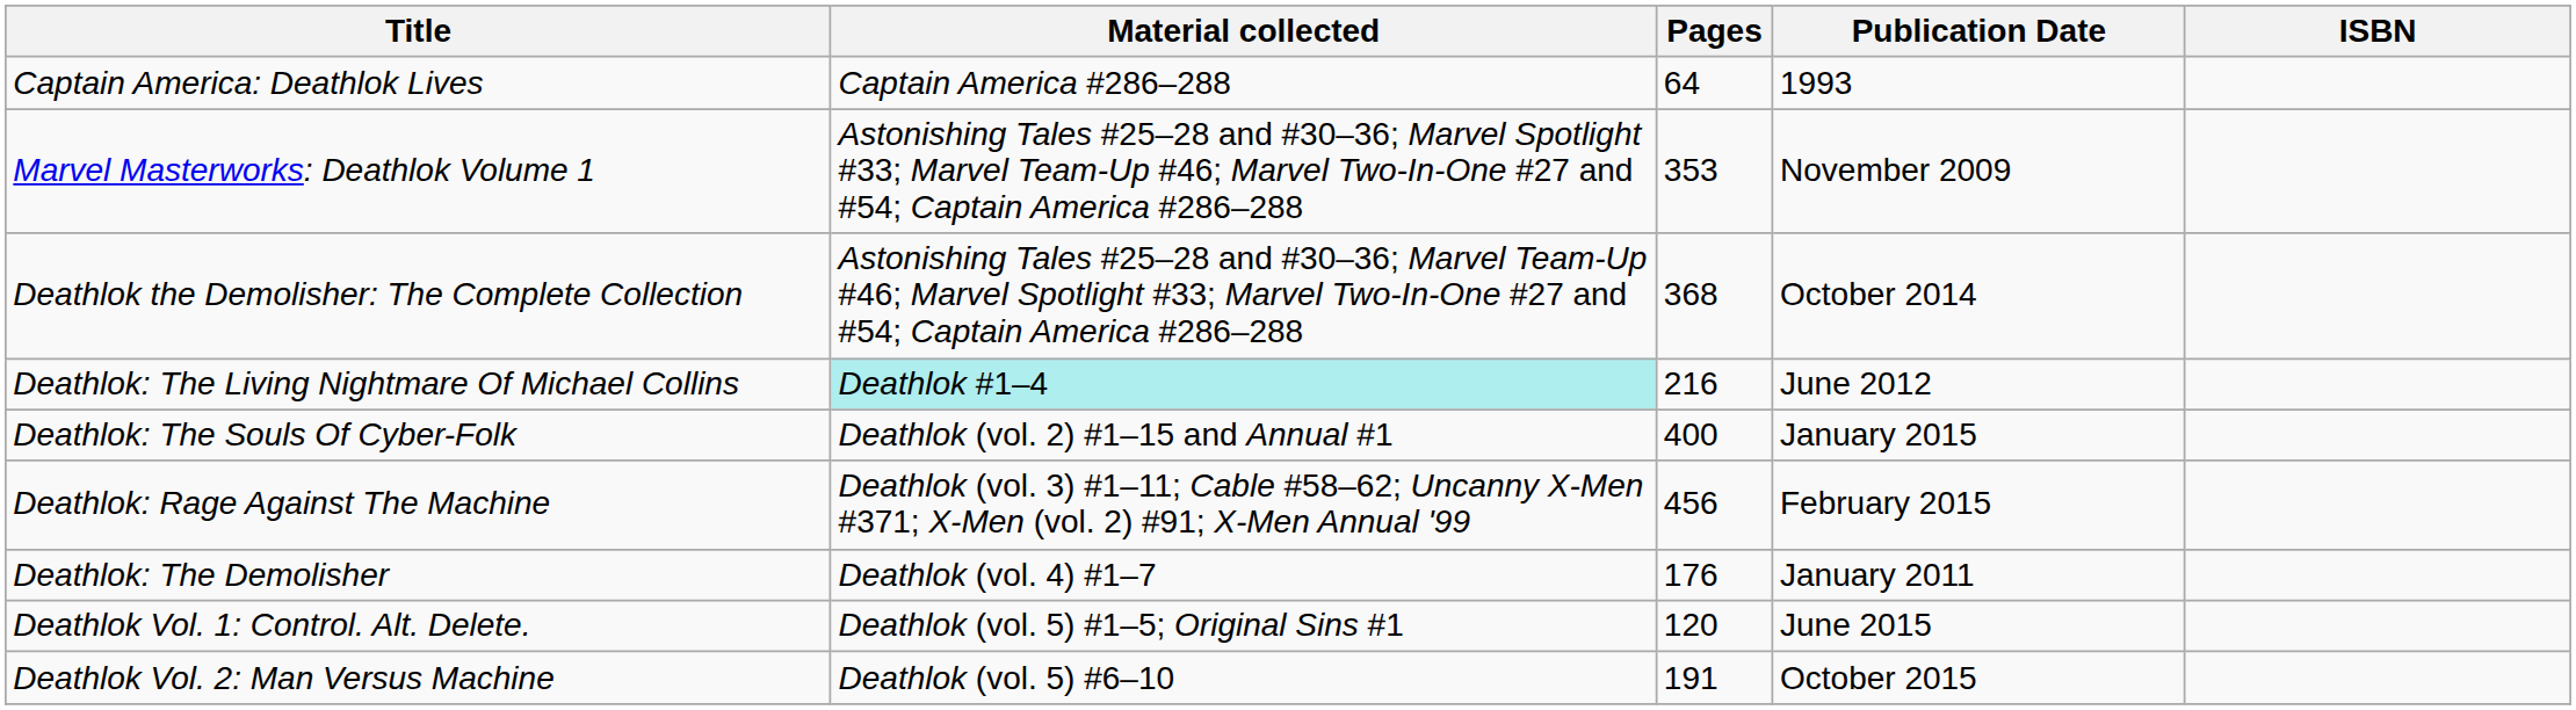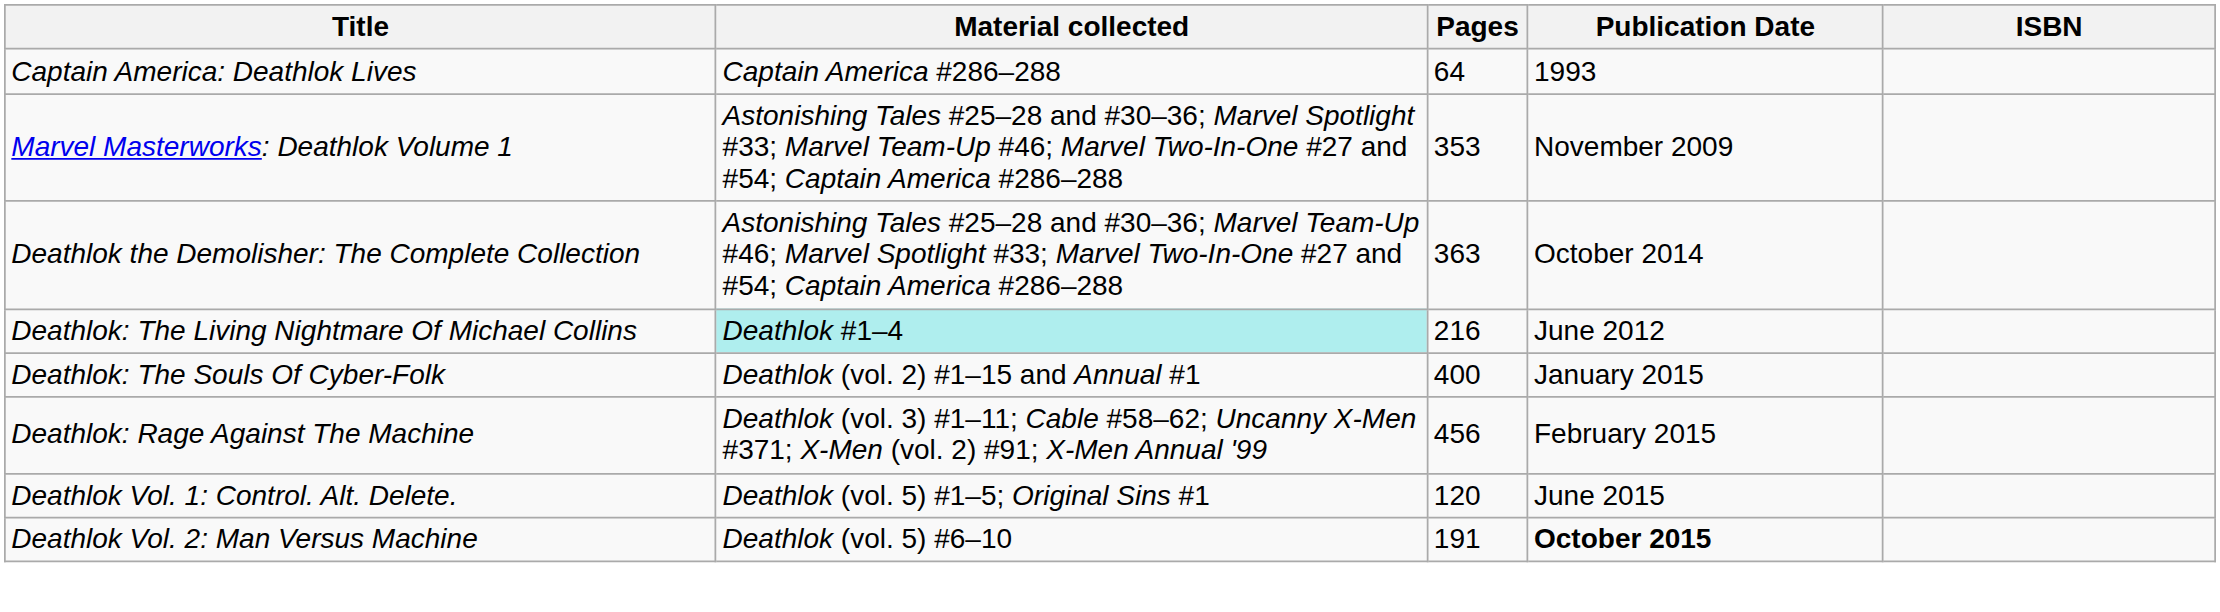Deathlok the Demolisher: The Complete Collection | Pages: 368 -> 363
- row: Deathlok: The Demolisher | Deathlok (vol. 4) #1–7 | 176 | January 2011
Deathlok Vol. 2: Man Versus Machine | Publication Date: normal -> bold
